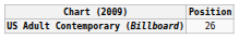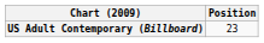US Adult Contemporary (Billboard) | Position: 26 -> 23
